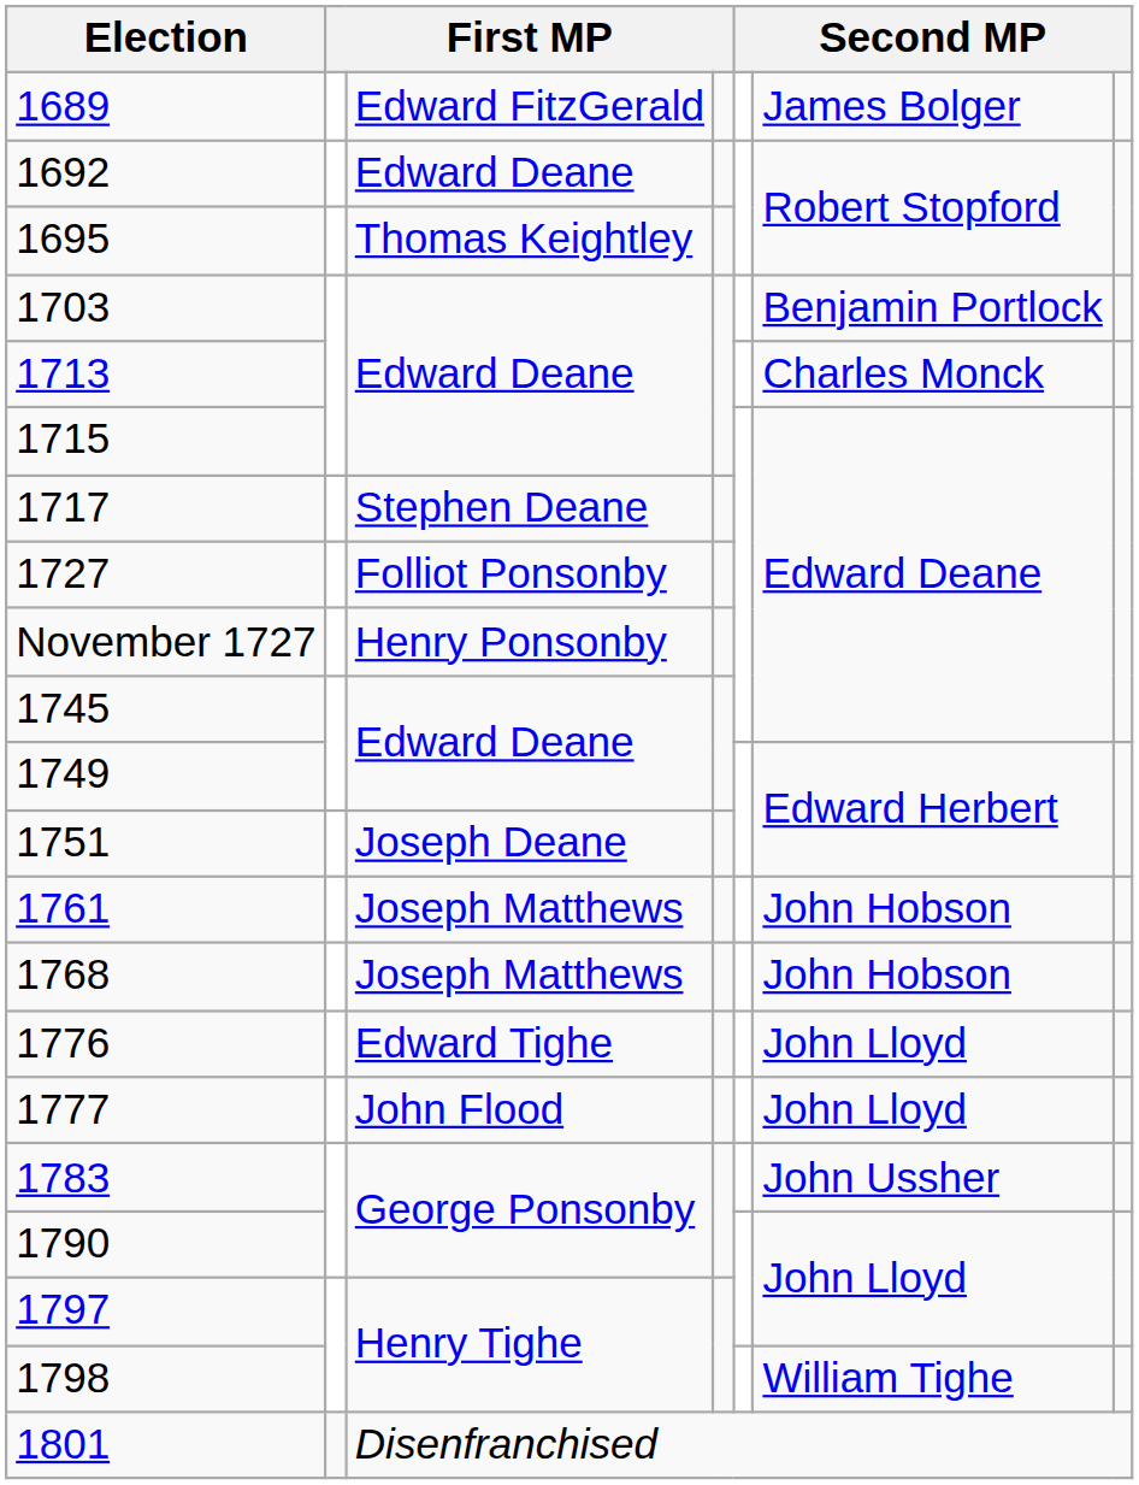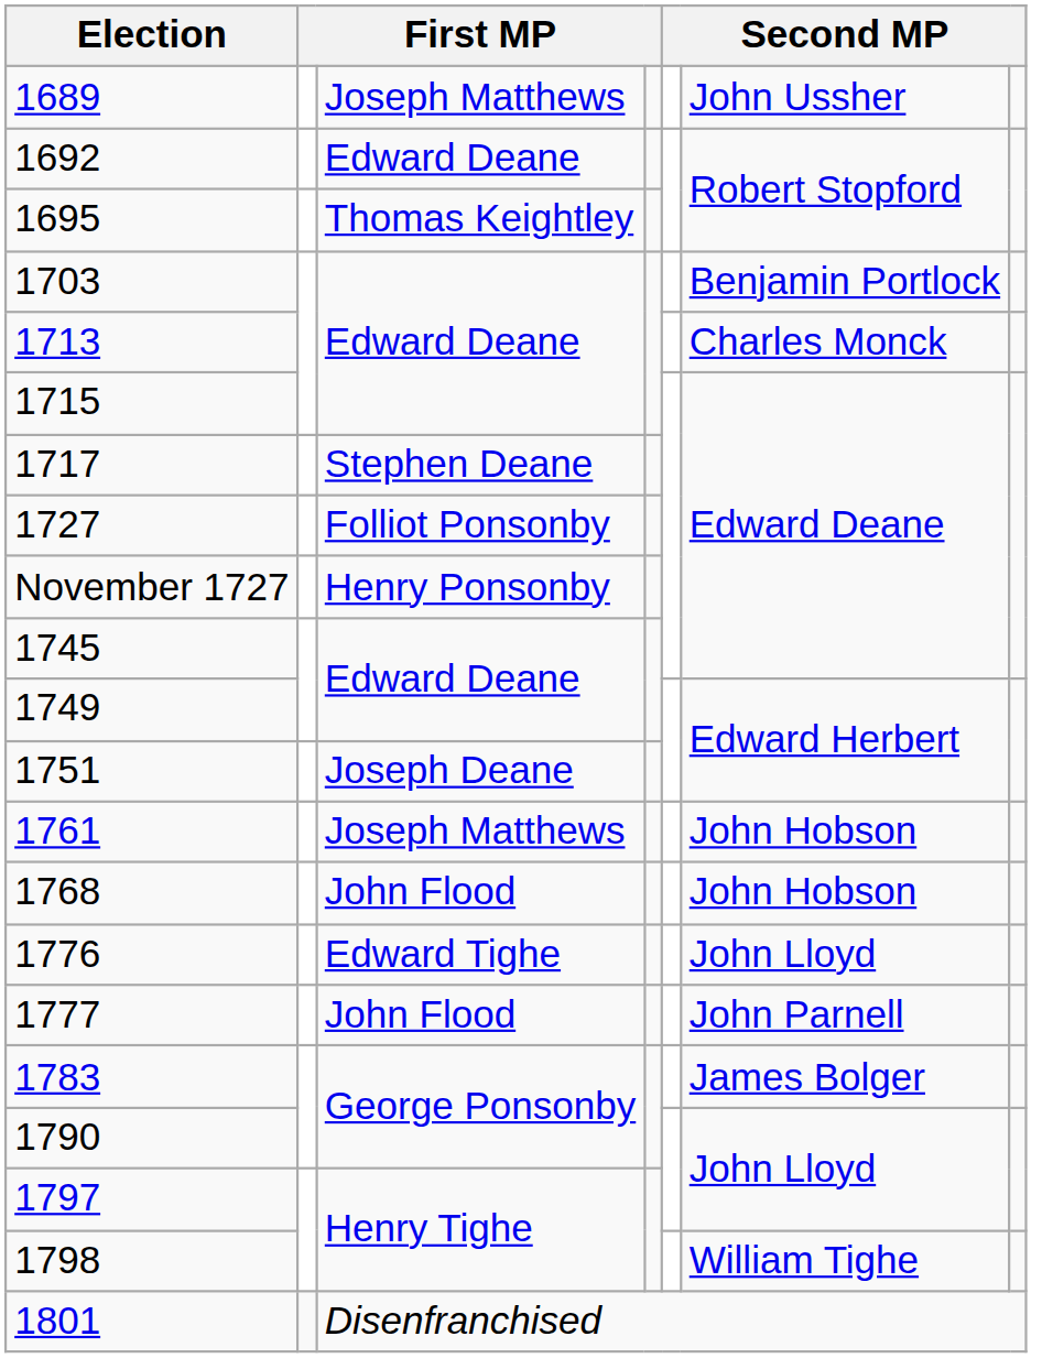1689 | column 3: Edward FitzGerald -> Joseph Matthews
1689 | column 6: James Bolger -> John Ussher
1768 | column 3: Joseph Matthews -> John Flood
1777 | column 6: John Lloyd -> John Parnell
1783 | column 6: John Ussher -> James Bolger
